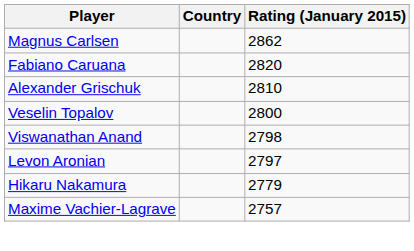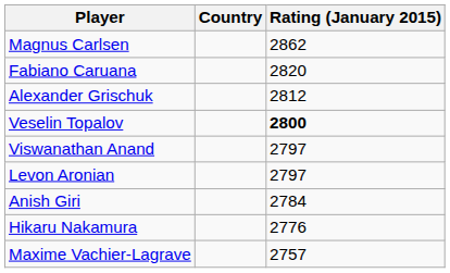Alexander Grischuk | Rating (January 2015): 2810 -> 2812
Veselin Topalov | Rating (January 2015): normal -> bold
Viswanathan Anand | Rating (January 2015): 2798 -> 2797
+ row: Anish Giri | 2784
Hikaru Nakamura | Rating (January 2015): 2779 -> 2776
